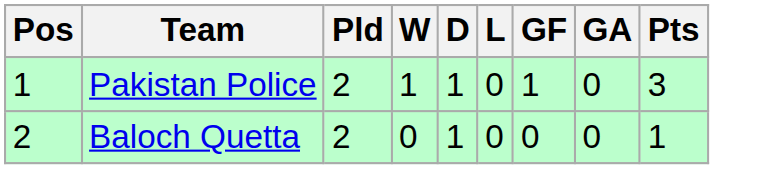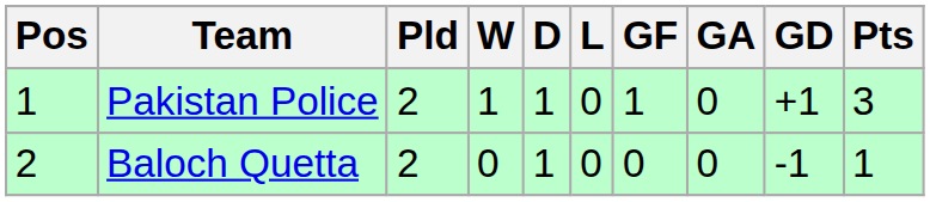+ column: GD | +1 | -1
